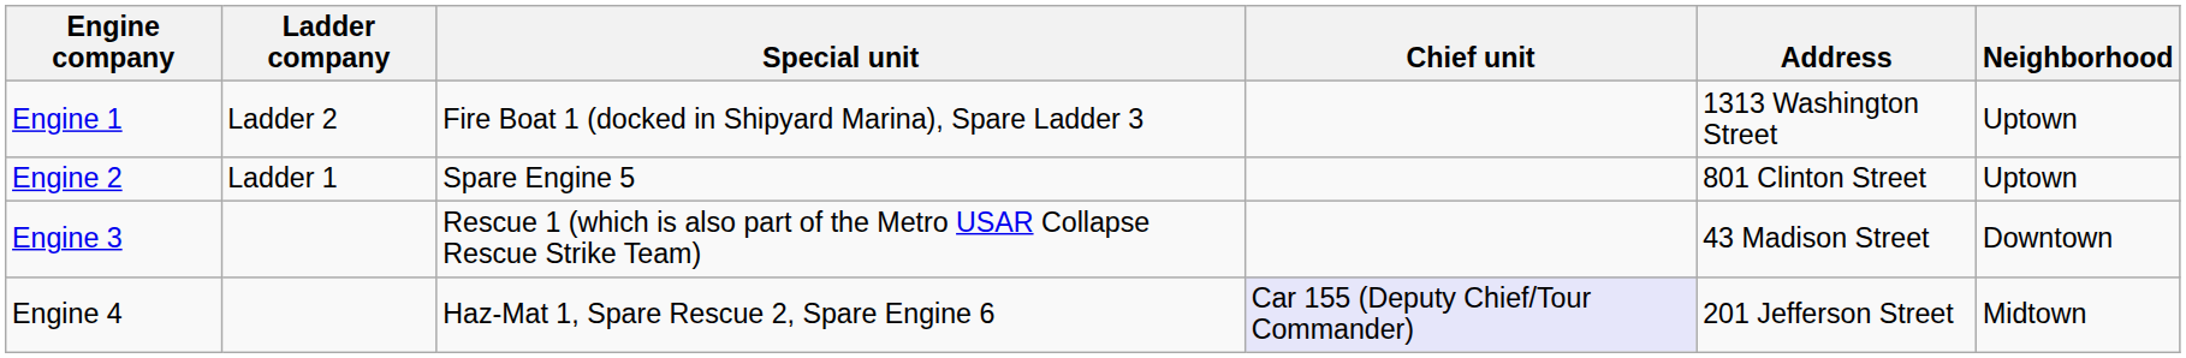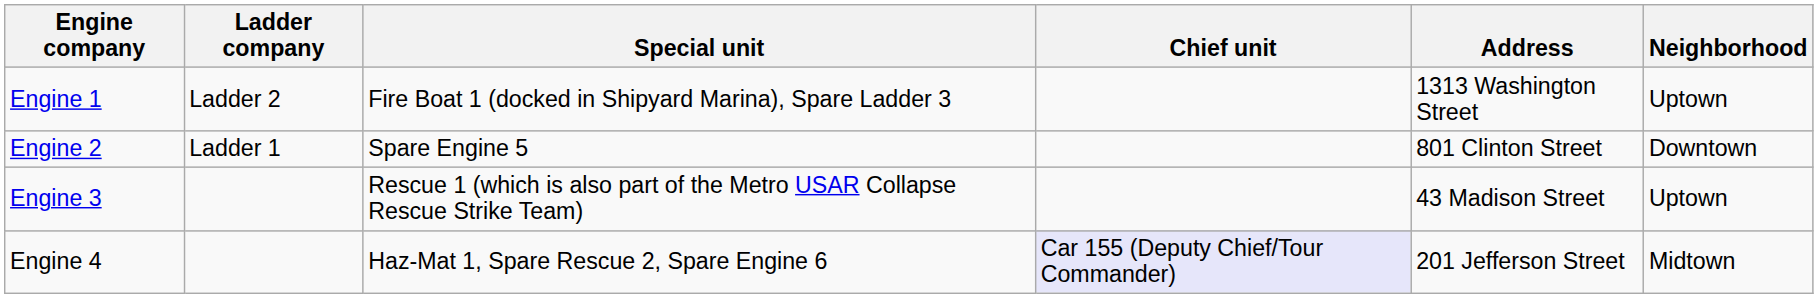Engine 2 | Neighborhood: Uptown -> Downtown
Engine 3 | Neighborhood: Downtown -> Uptown
